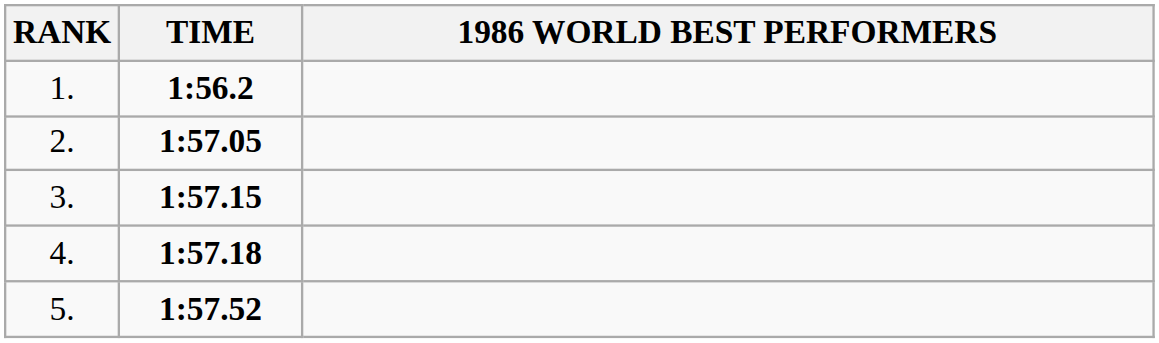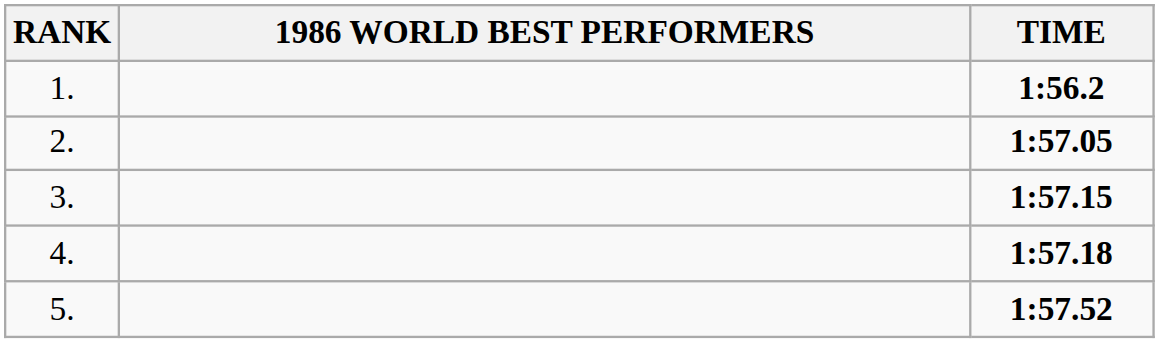columns swapped: 1986 WORLD BEST PERFORMERS <-> TIME
